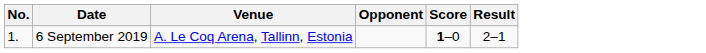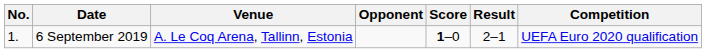+ column: Competition | UEFA Euro 2020 qualification
